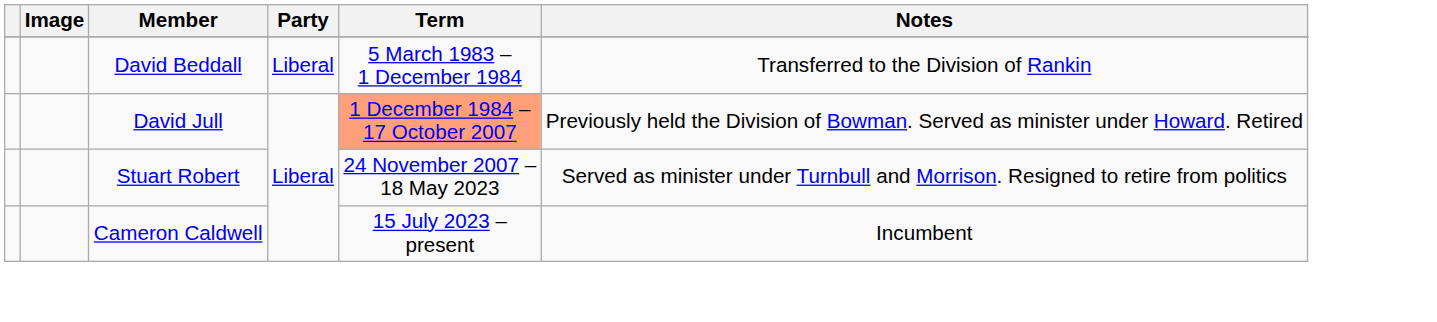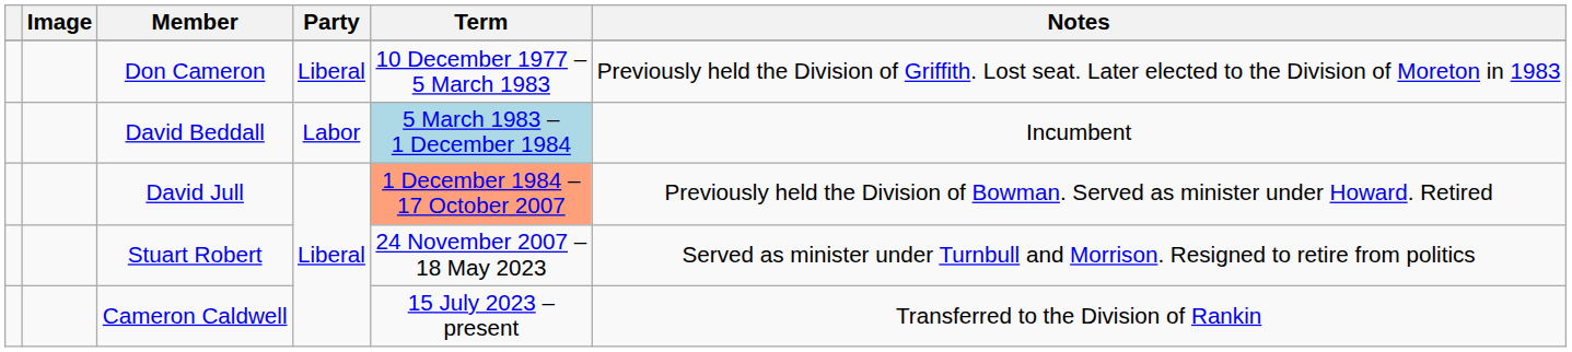+ row: Don Cameron | Liberal | 10 December 1977 – 5 March 1983 | Previously held the Division of Griffith. Lost seat. Later elected to the Division of Moreton in 1983
David Beddall | Party: Liberal -> Labor
David Beddall | Term: no background -> lightblue background
David Beddall | Notes: Transferred to the Division of Rankin -> Incumbent
Cameron Caldwell | Notes: Incumbent -> Transferred to the Division of Rankin
